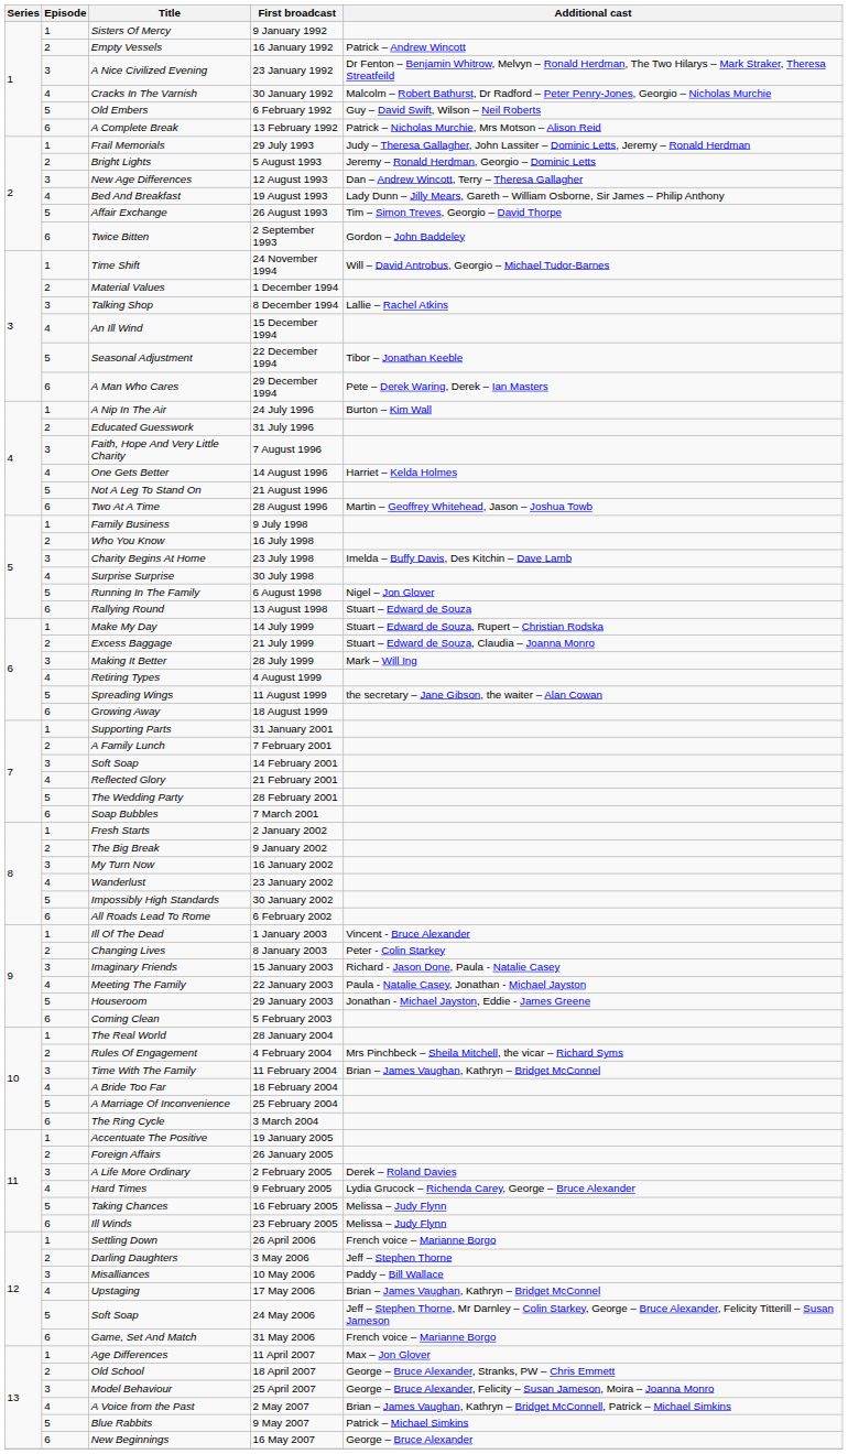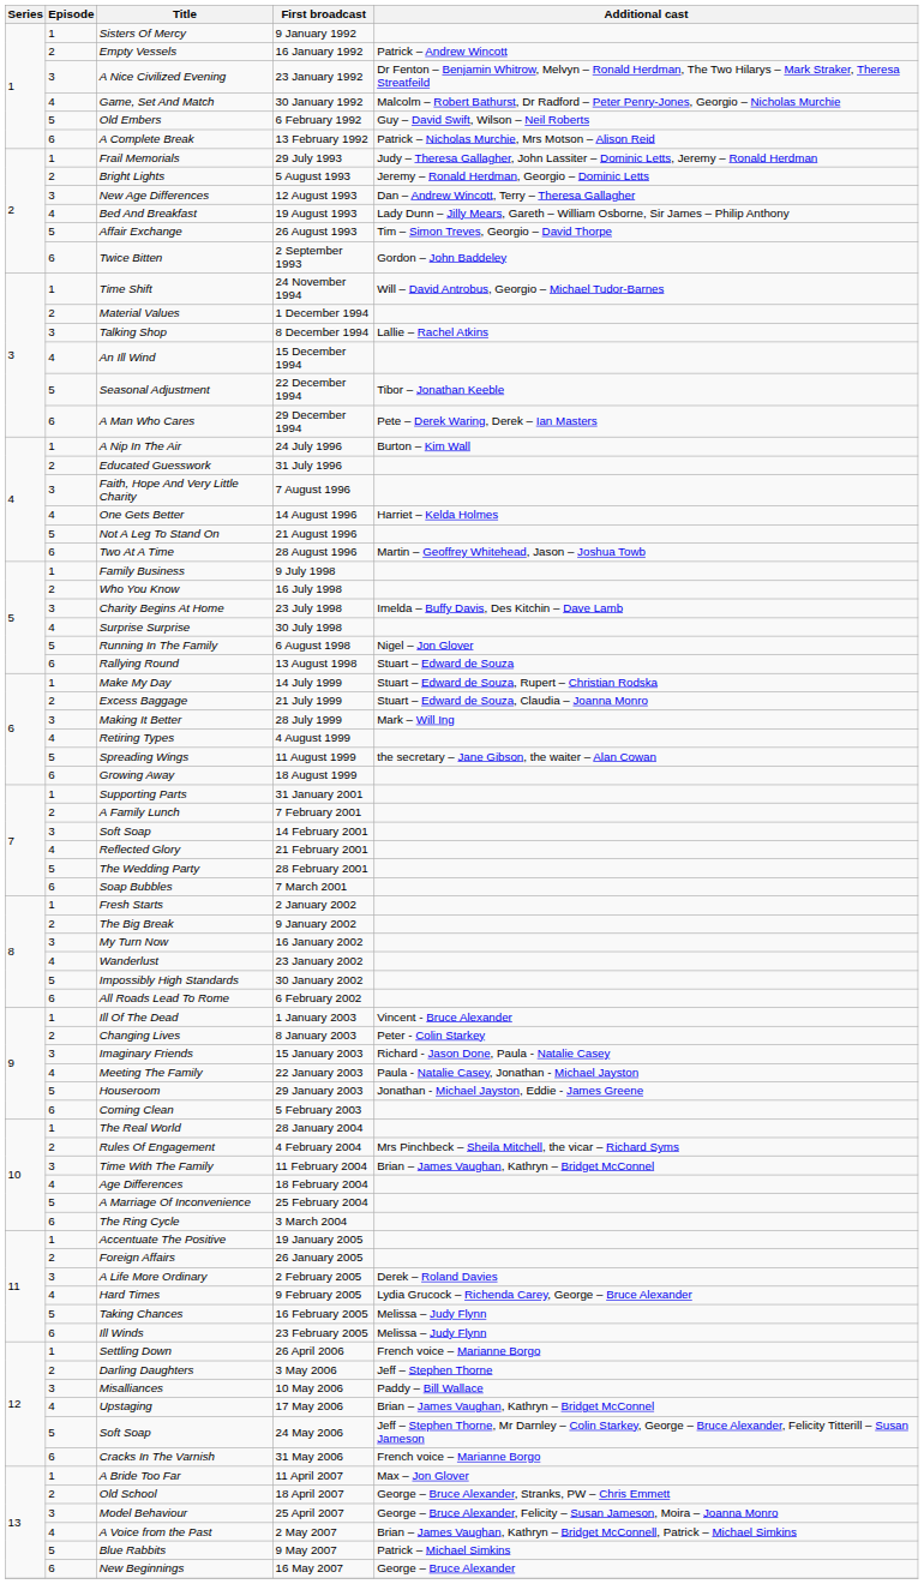30 January 1992 | Title: Cracks In The Varnish -> Game, Set And Match
18 February 2004 | Title: A Bride Too Far -> Age Differences
31 May 2006 | Title: Game, Set And Match -> Cracks In The Varnish
11 April 2007 | Title: Age Differences -> A Bride Too Far
